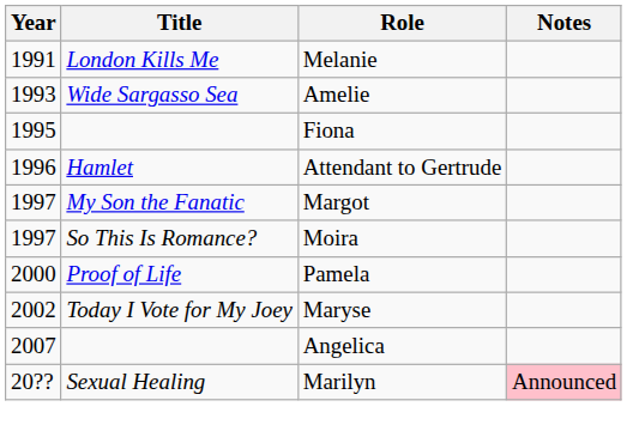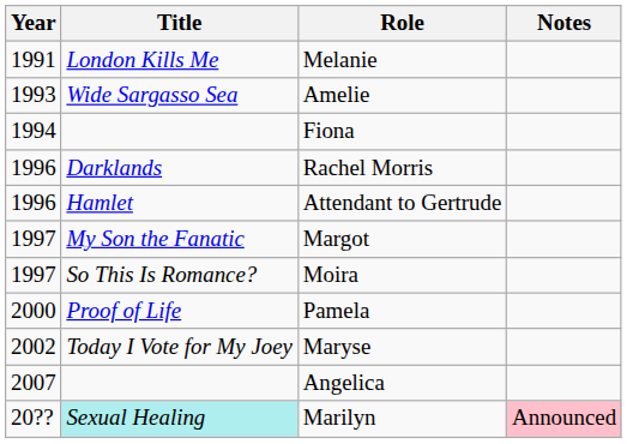Fiona | Year: 1995 -> 1994
+ row: 1996 | Darklands | Rachel Morris
Marilyn | Title: no background -> paleturquoise background
